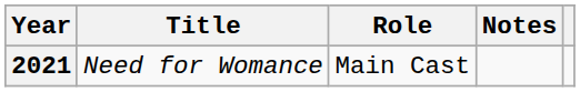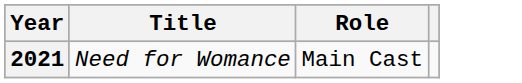- column: Notes
